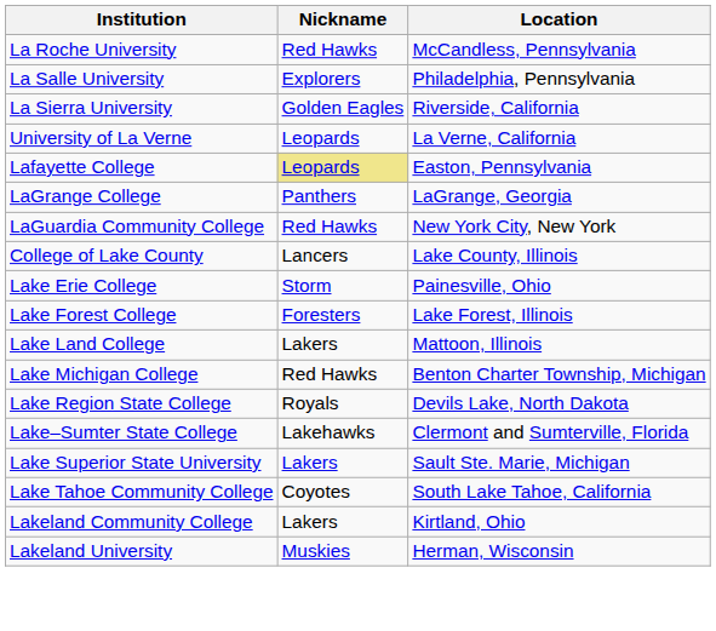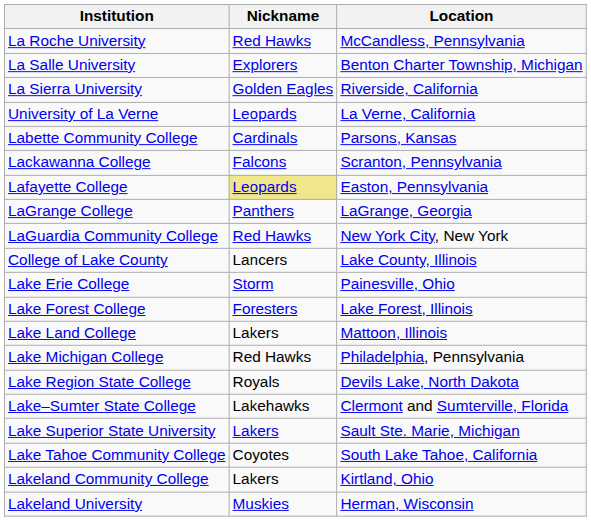La Salle University | Location: Philadelphia, Pennsylvania -> Benton Charter Township, Michigan
+ row: Labette Community College | Cardinals | Parsons, Kansas
+ row: Lackawanna College | Falcons | Scranton, Pennsylvania
Lake Michigan College | Location: Benton Charter Township, Michigan -> Philadelphia, Pennsylvania
